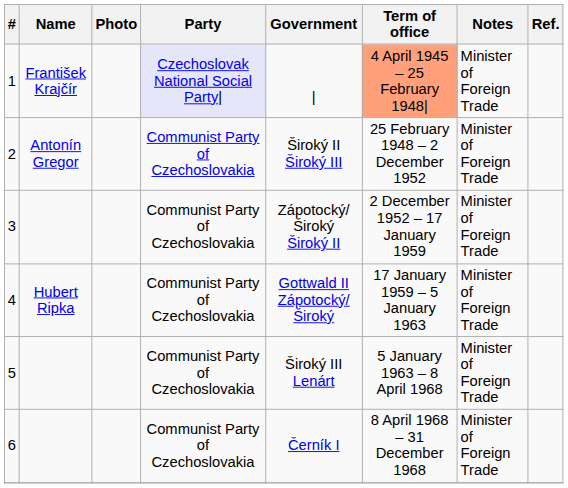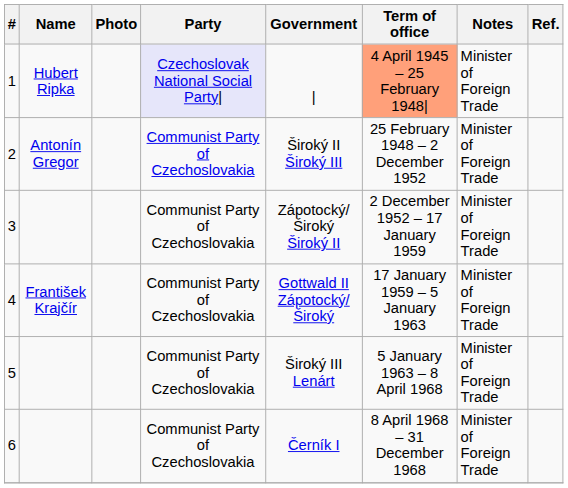1 | Name: František Krajčír -> Hubert Ripka
4 | Name: Hubert Ripka -> František Krajčír
